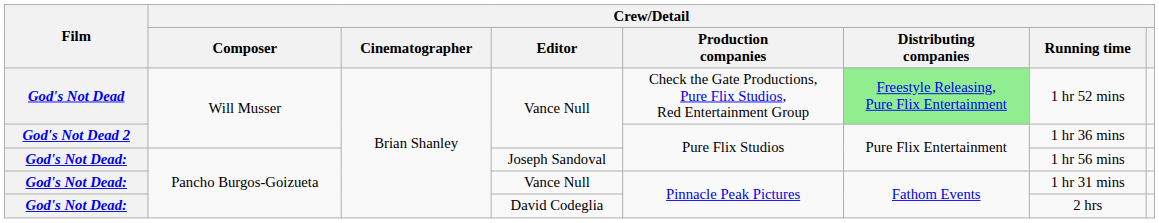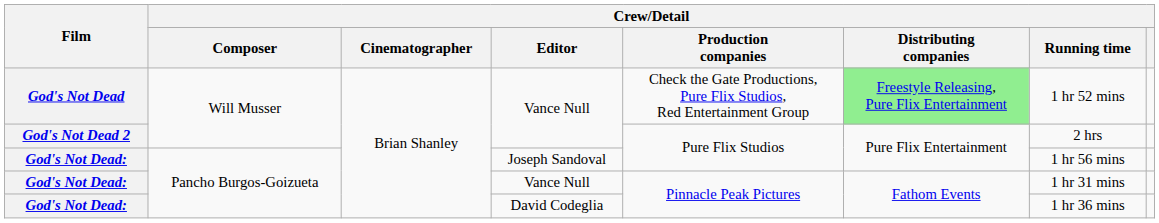God's Not Dead 2 | Crew/Detail / Running time: 1 hr 36 mins -> 2 hrs
God's Not Dead: / David Codeglia | Crew/Detail / Running time: 2 hrs -> 1 hr 36 mins
